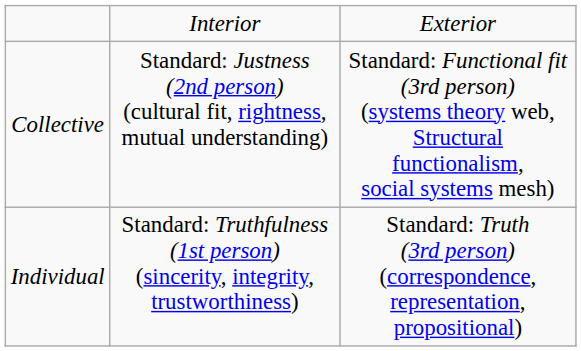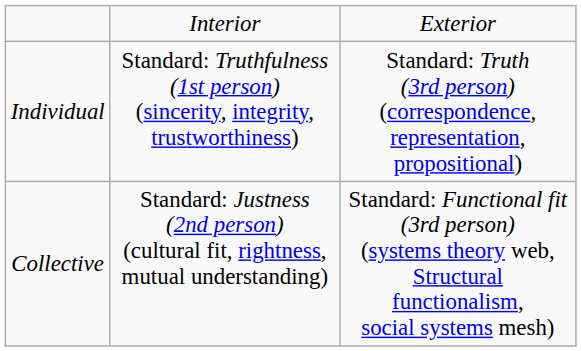rows swapped: Individual <-> Collective
